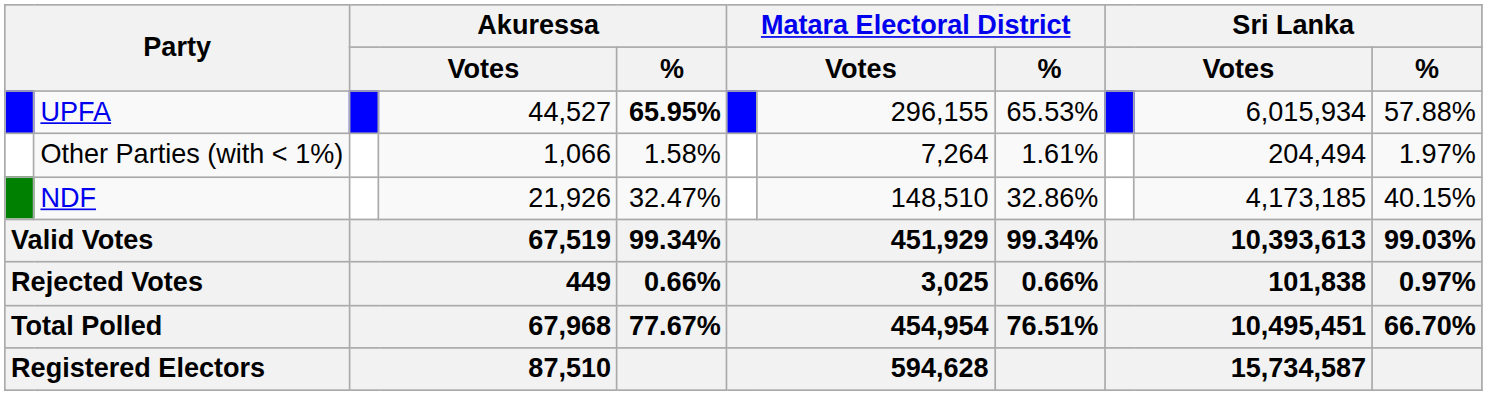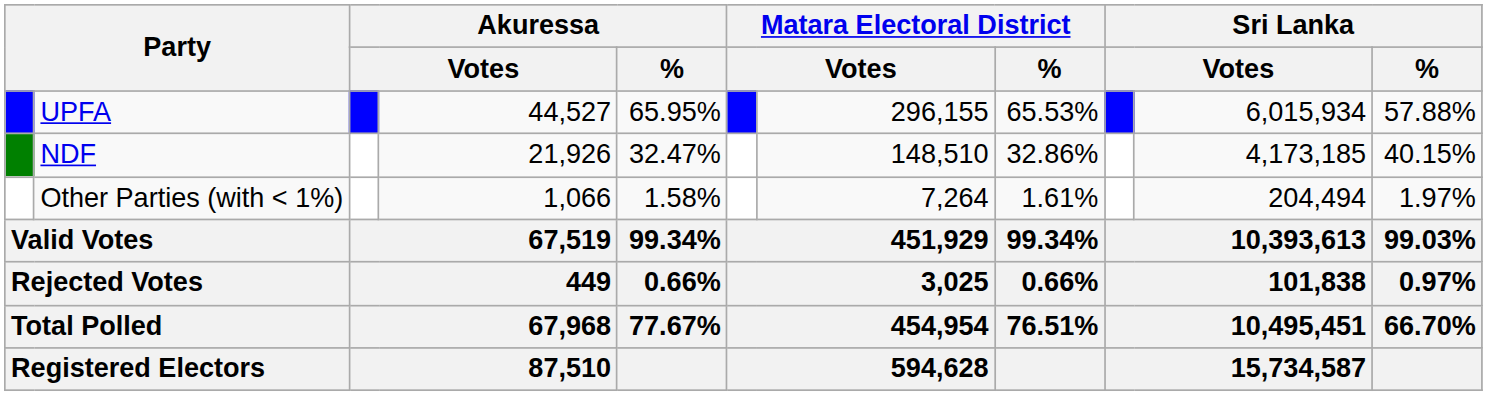UPFA | Akuressa / %: bold -> normal
rows swapped: NDF <-> Other Parties (with < 1%)
